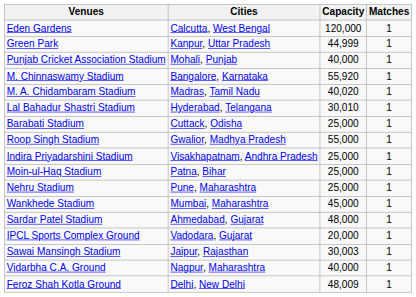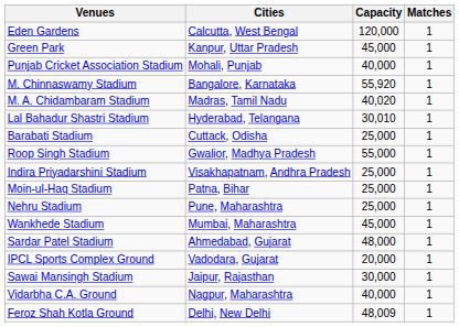Green Park | Capacity: 44,999 -> 45,000
Sawai Mansingh Stadium | Capacity: 30,003 -> 30,000
